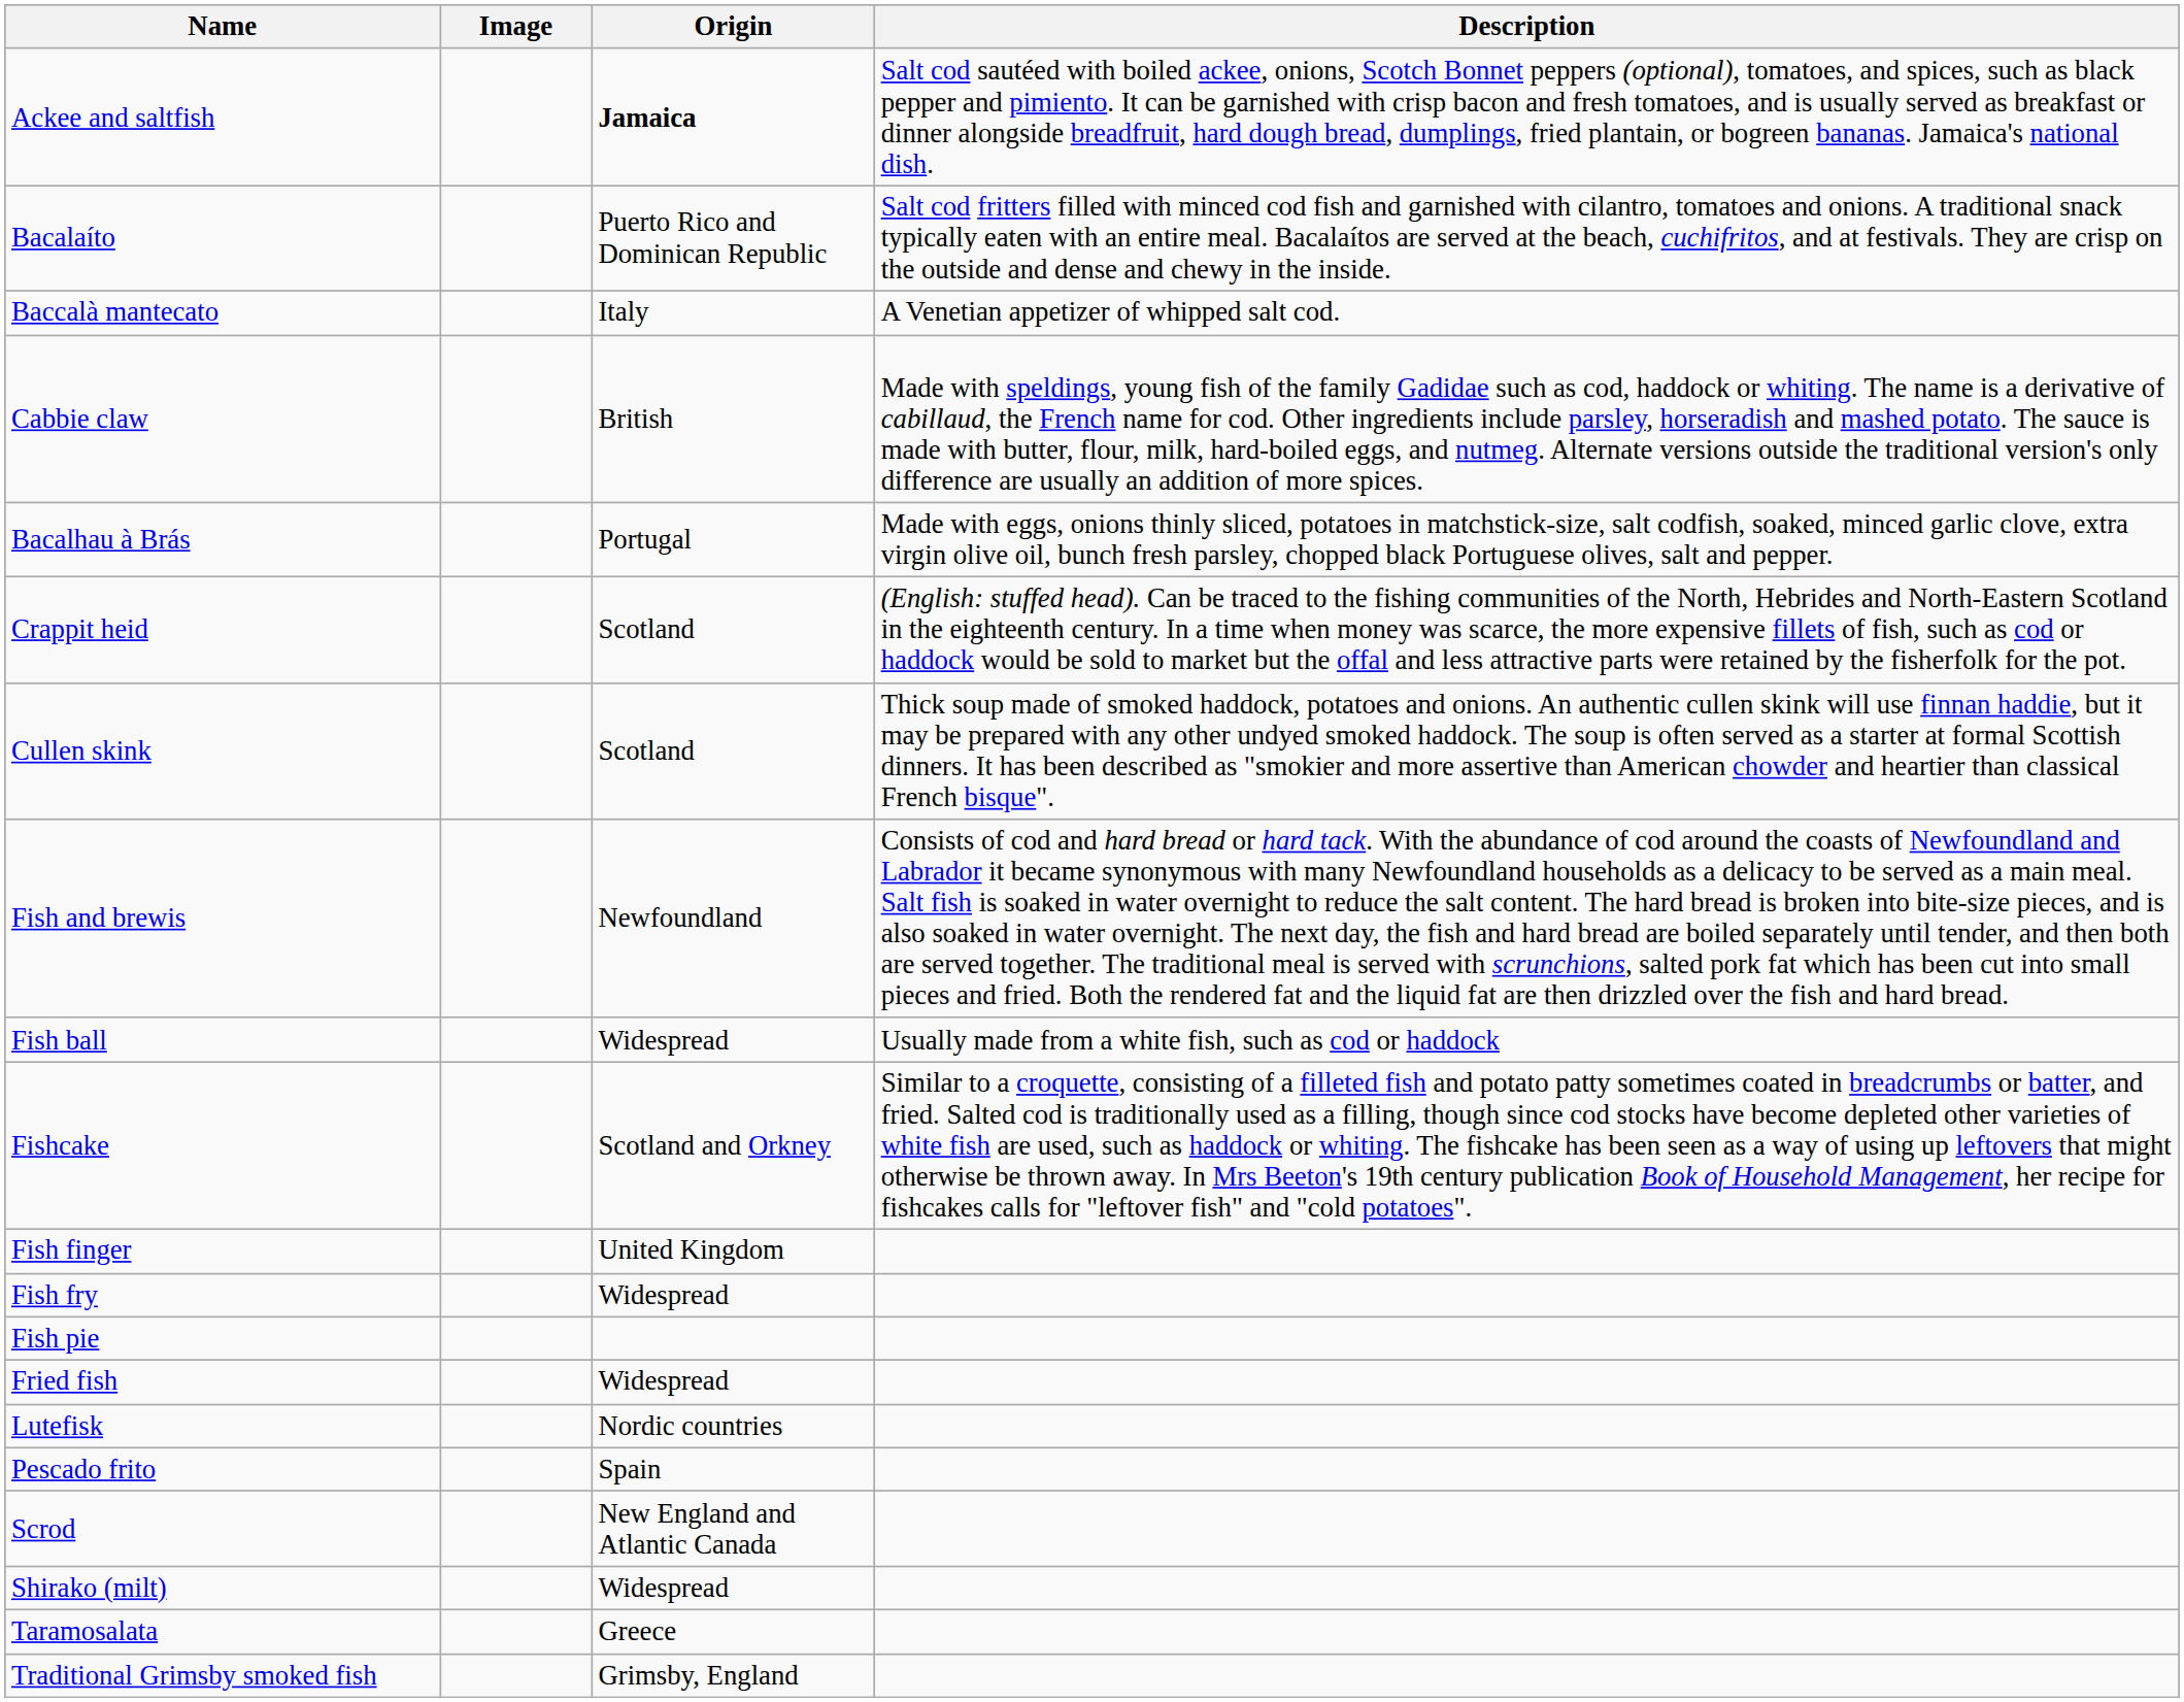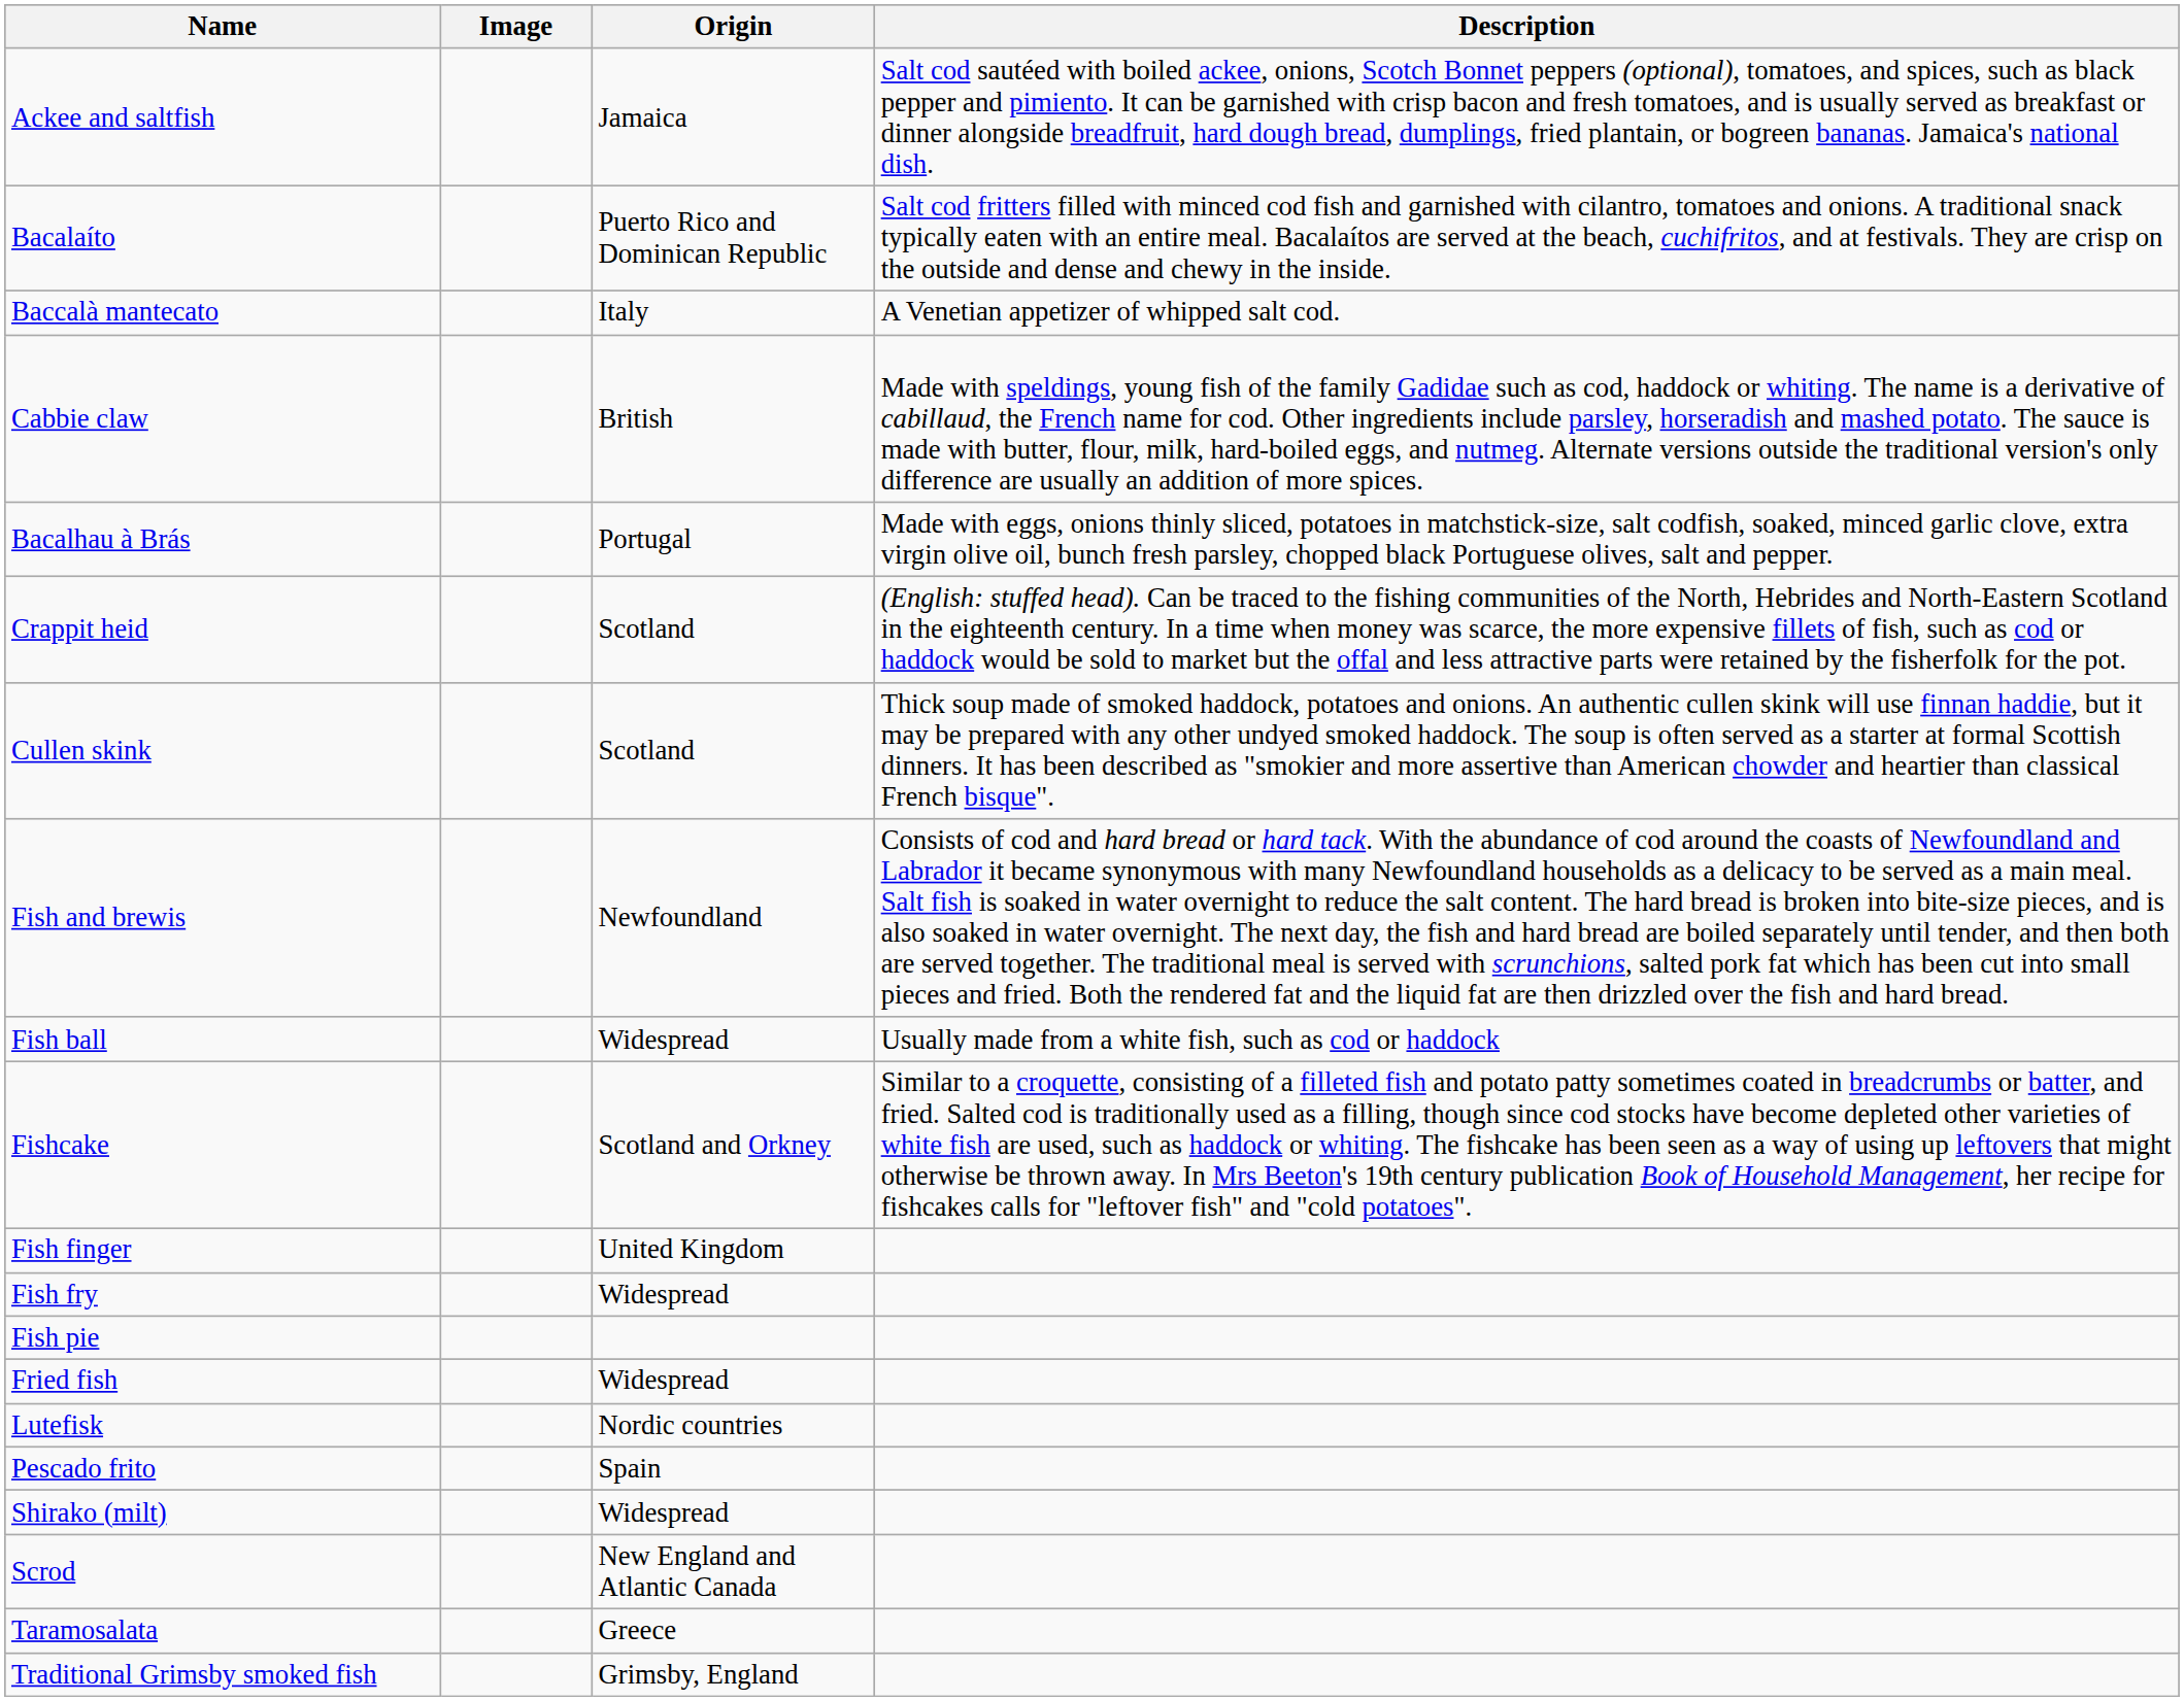Ackee and saltfish | Origin: bold -> normal
rows swapped: Scrod <-> Shirako (milt)
